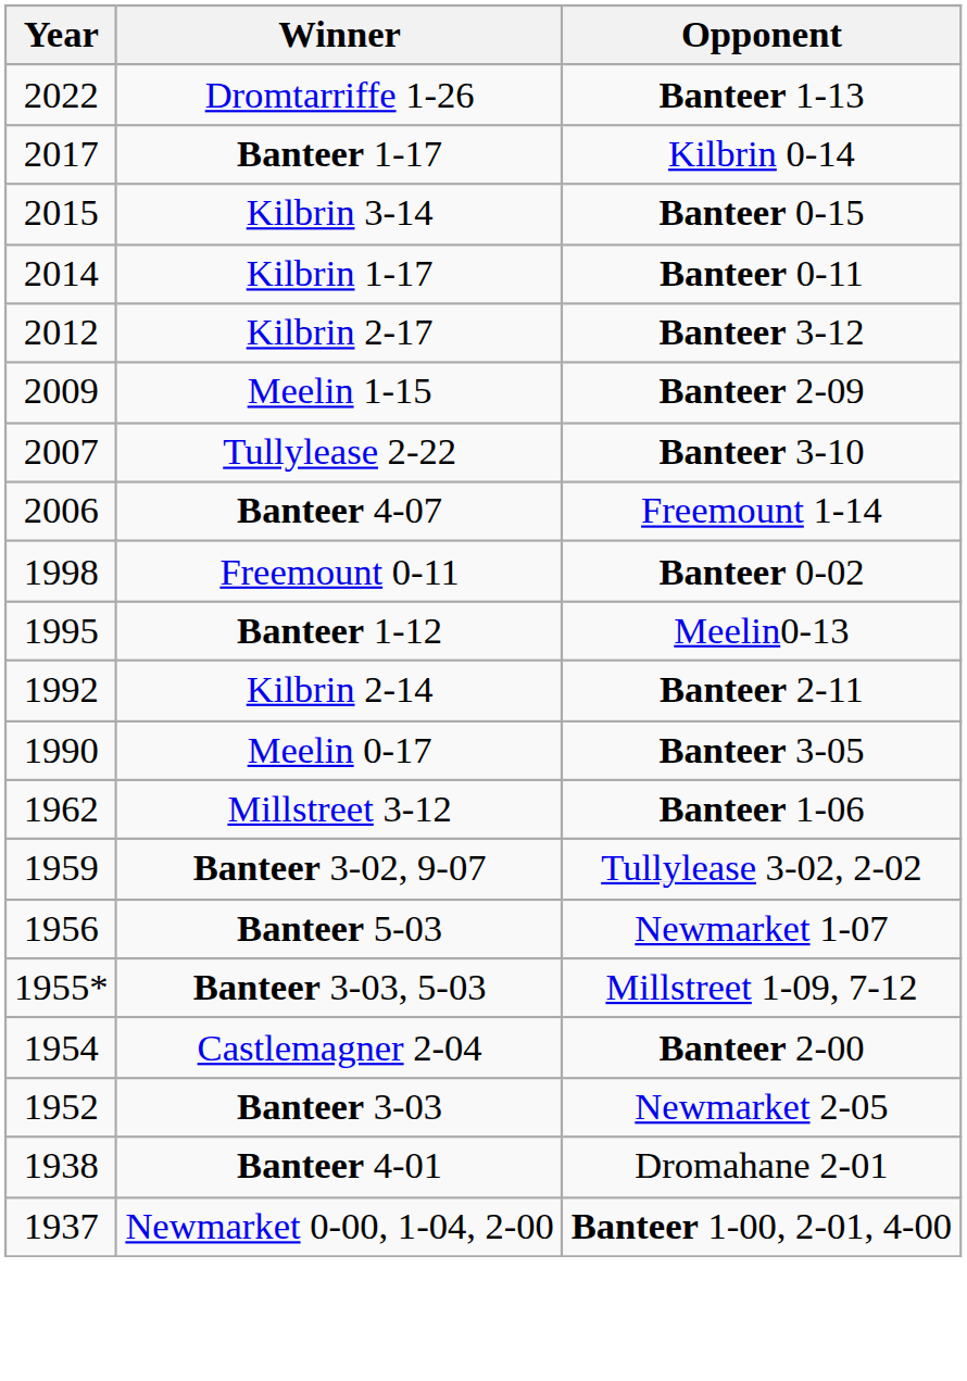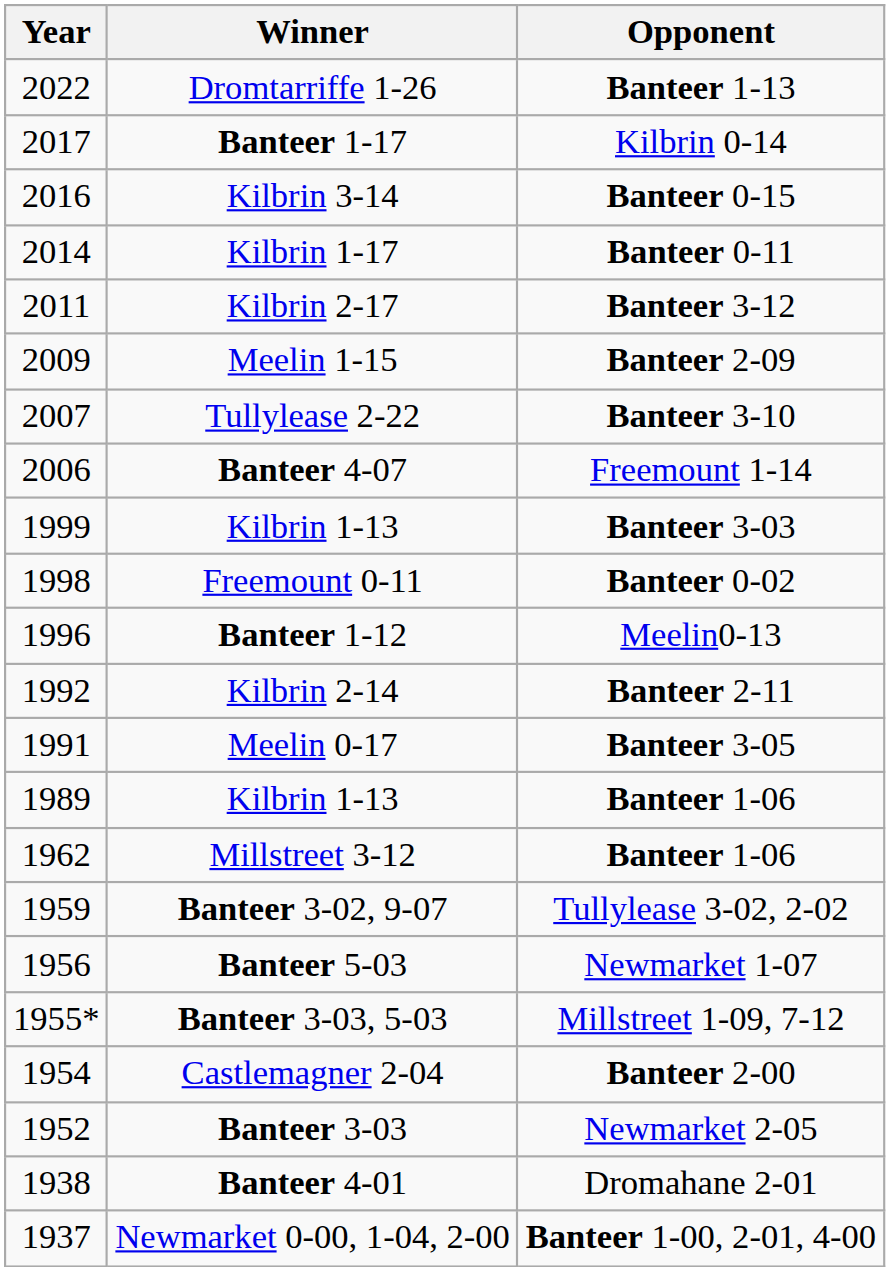Kilbrin 3-14 | Year: 2015 -> 2016
Kilbrin 2-17 | Year: 2012 -> 2011
+ row: 1999 | Kilbrin 1-13 | Banteer 3-03
Banteer 1-12 | Year: 1995 -> 1996
Meelin 0-17 | Year: 1990 -> 1991
+ row: 1989 | Kilbrin 1-13 | Banteer 1-06
